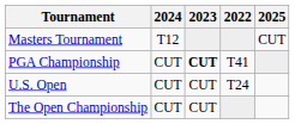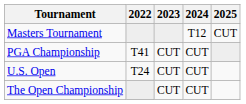columns swapped: 2022 <-> 2024
PGA Championship | 2023: bold -> normal
